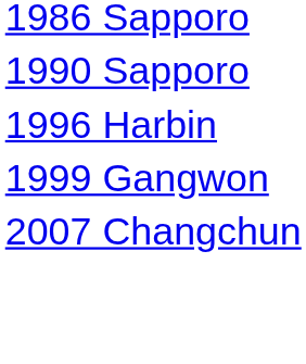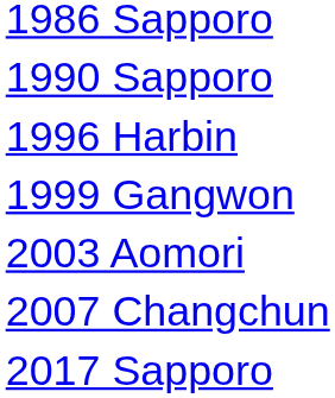+ row: 2003 Aomori
+ row: 2017 Sapporo
